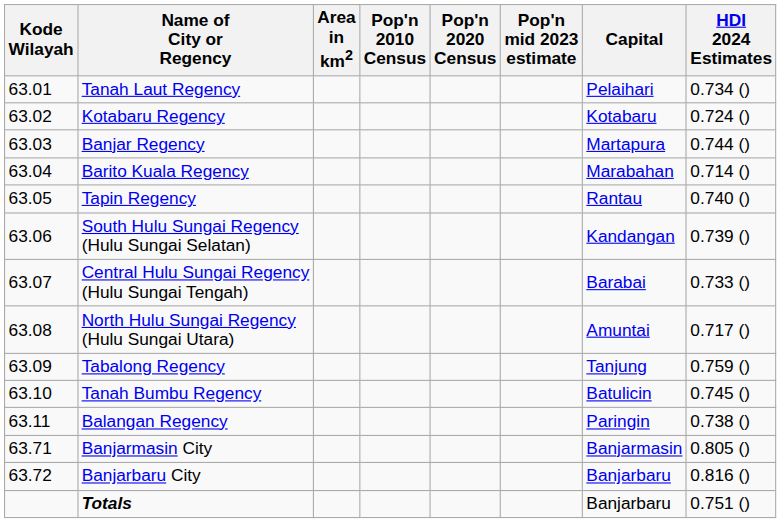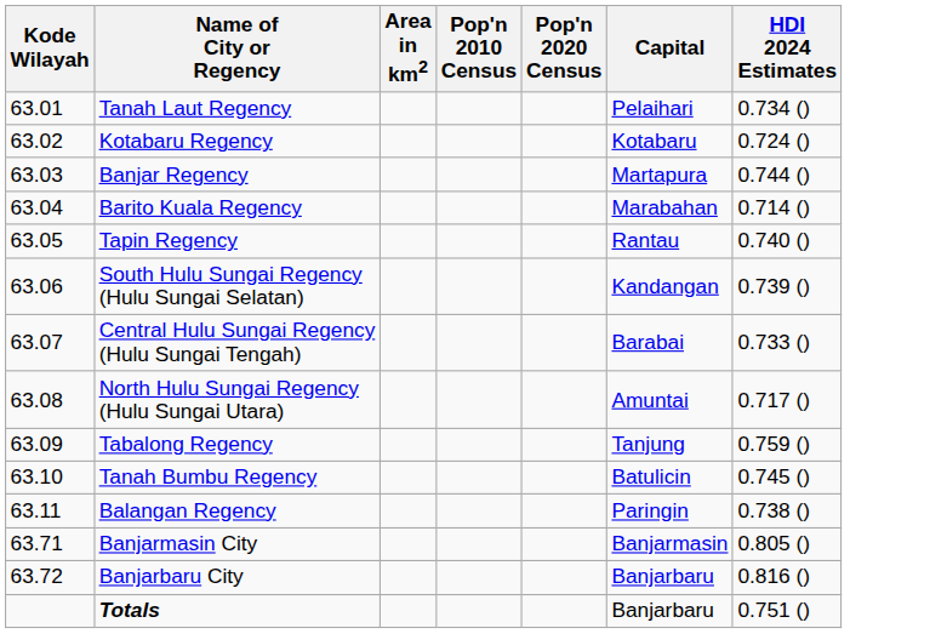- column: Pop'n mid 2023 estimate
